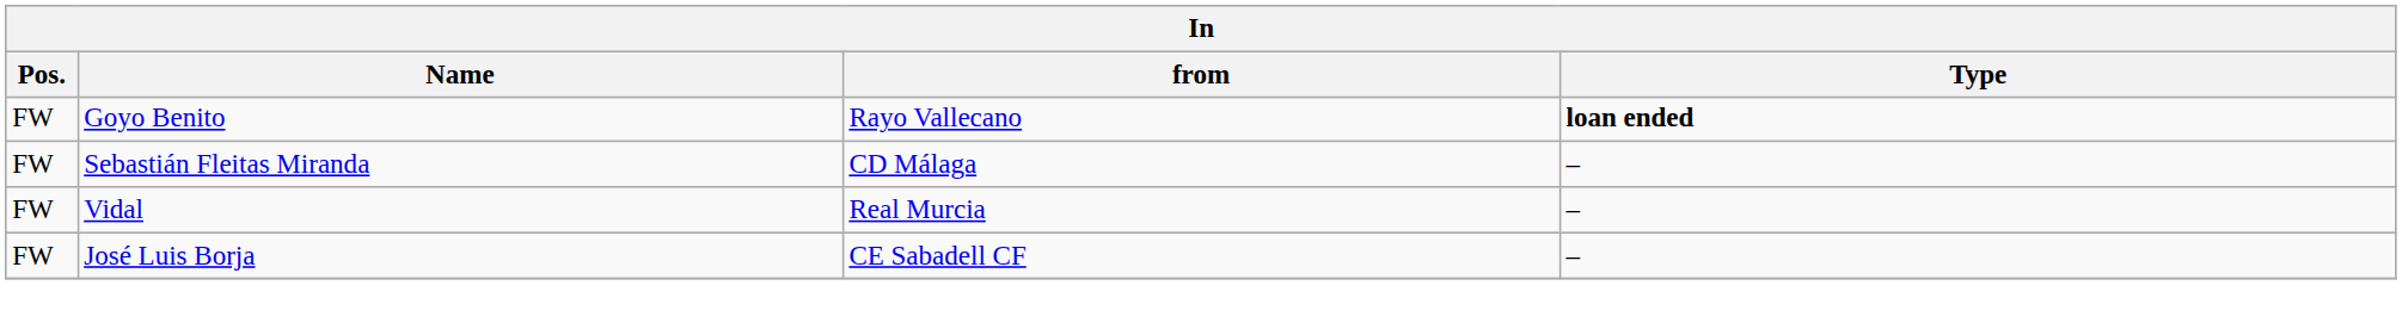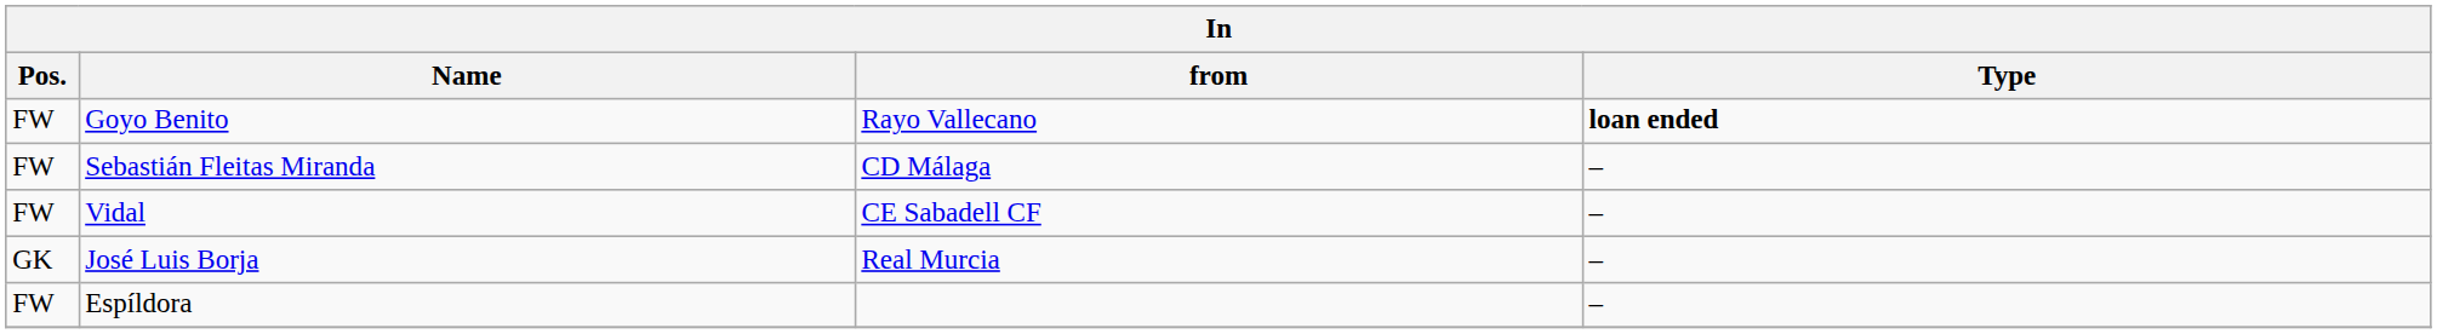Vidal | from: Real Murcia -> CE Sabadell CF
José Luis Borja | Pos.: FW -> GK
José Luis Borja | from: CE Sabadell CF -> Real Murcia
+ row: FW | Espíldora | –
